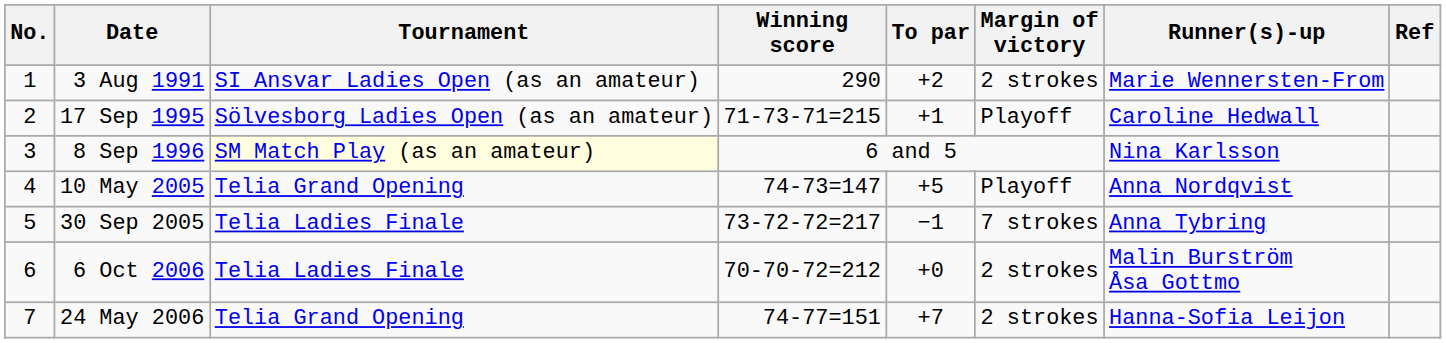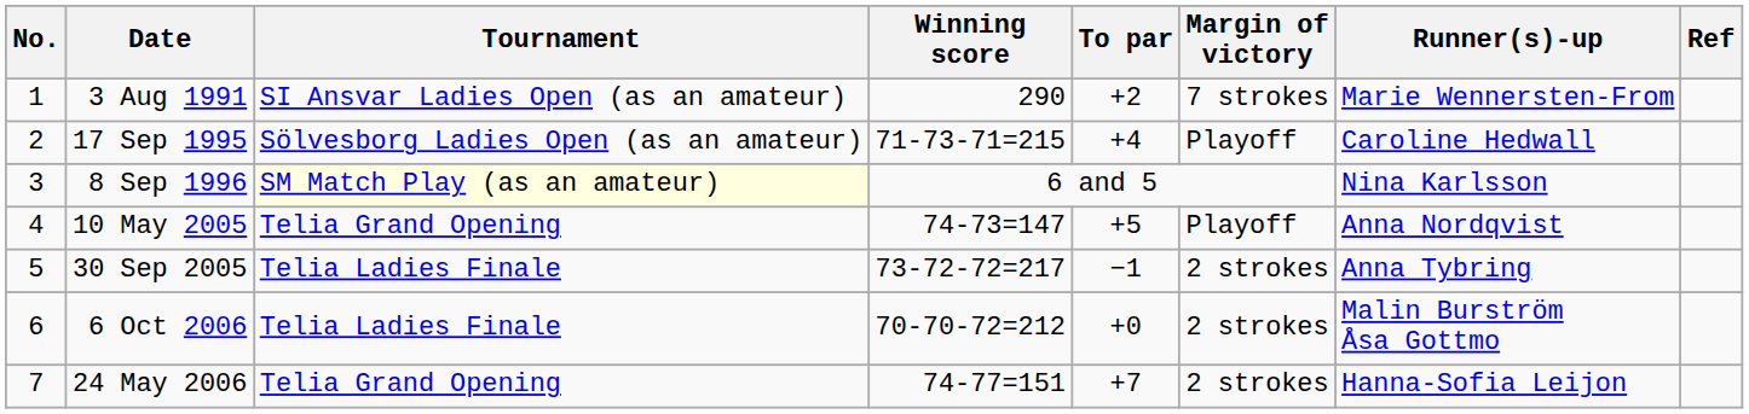3 Aug 1991 | Margin of victory: 2 strokes -> 7 strokes
17 Sep 1995 | To par: +1 -> +4
30 Sep 2005 | Margin of victory: 7 strokes -> 2 strokes
